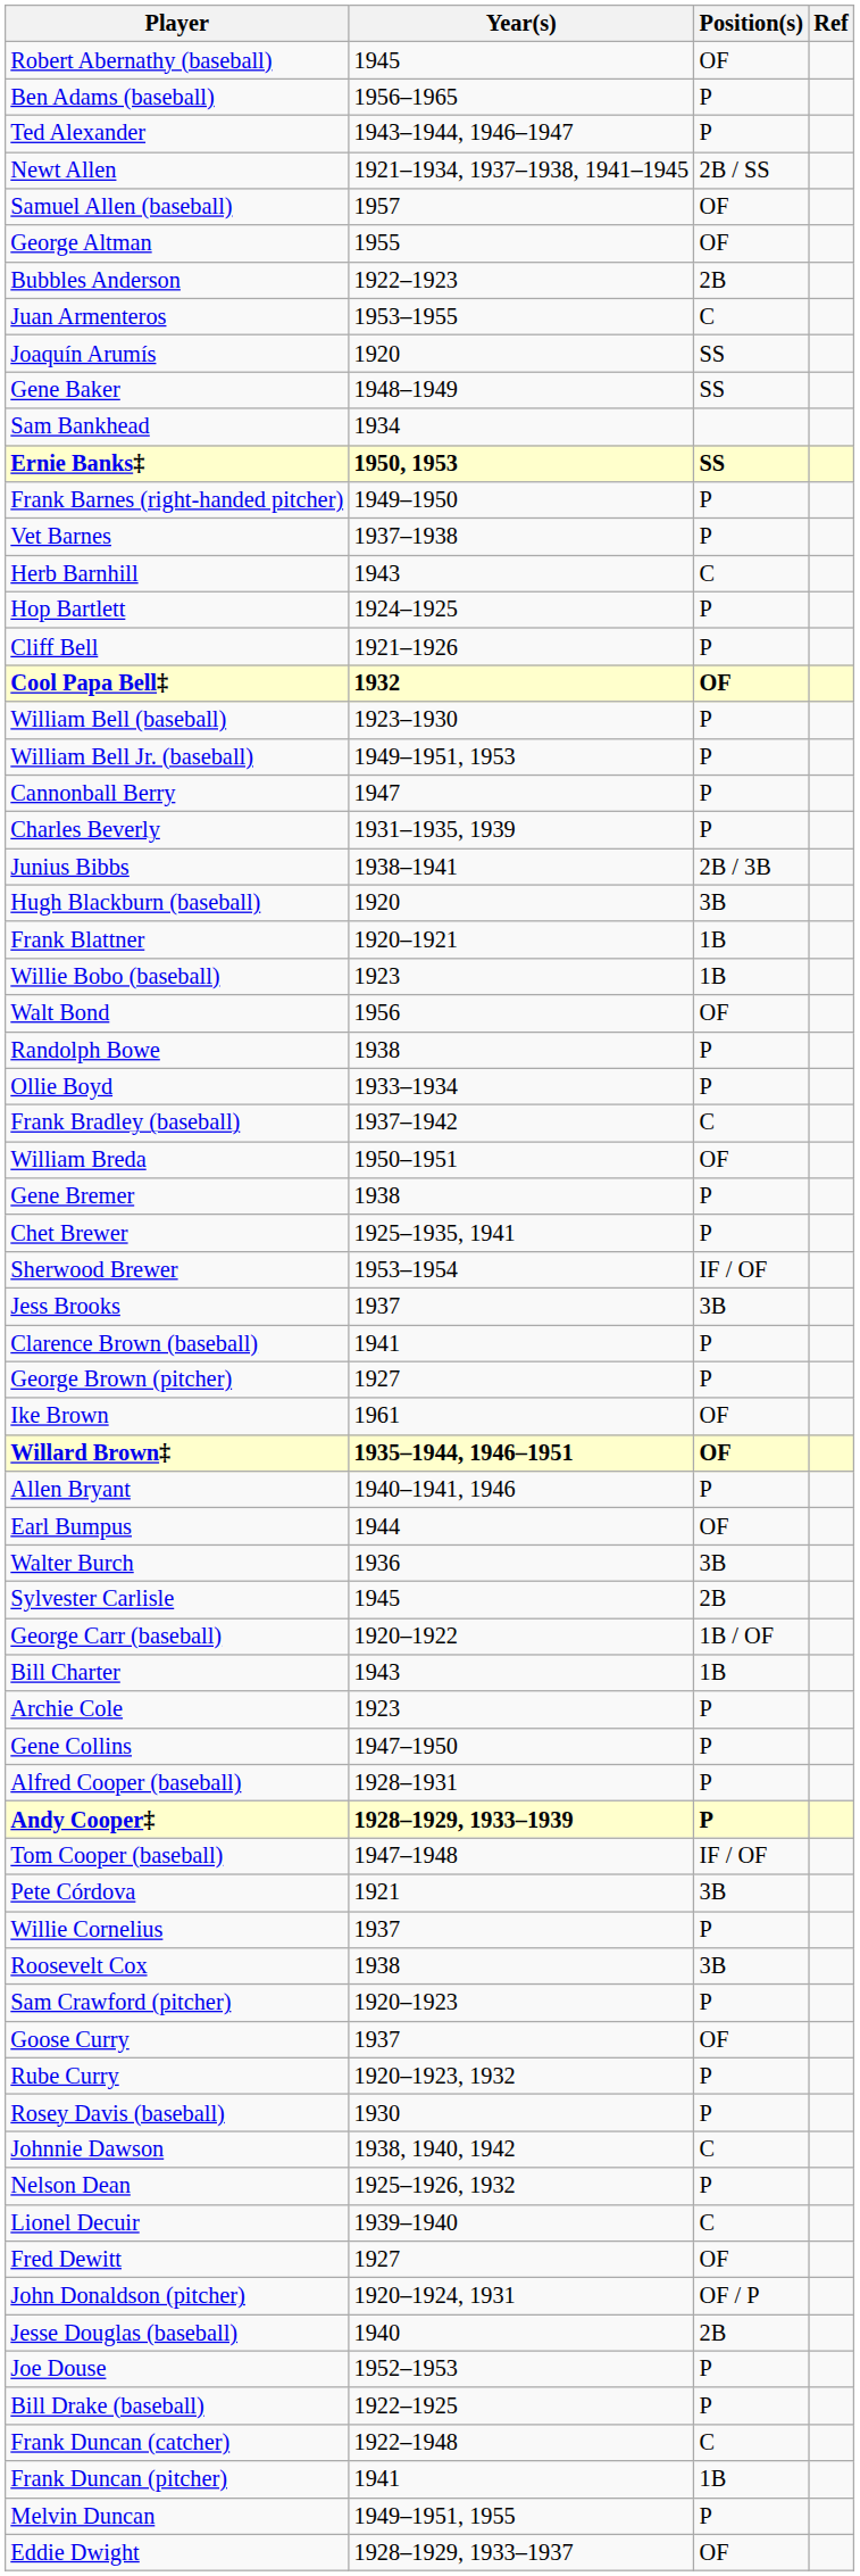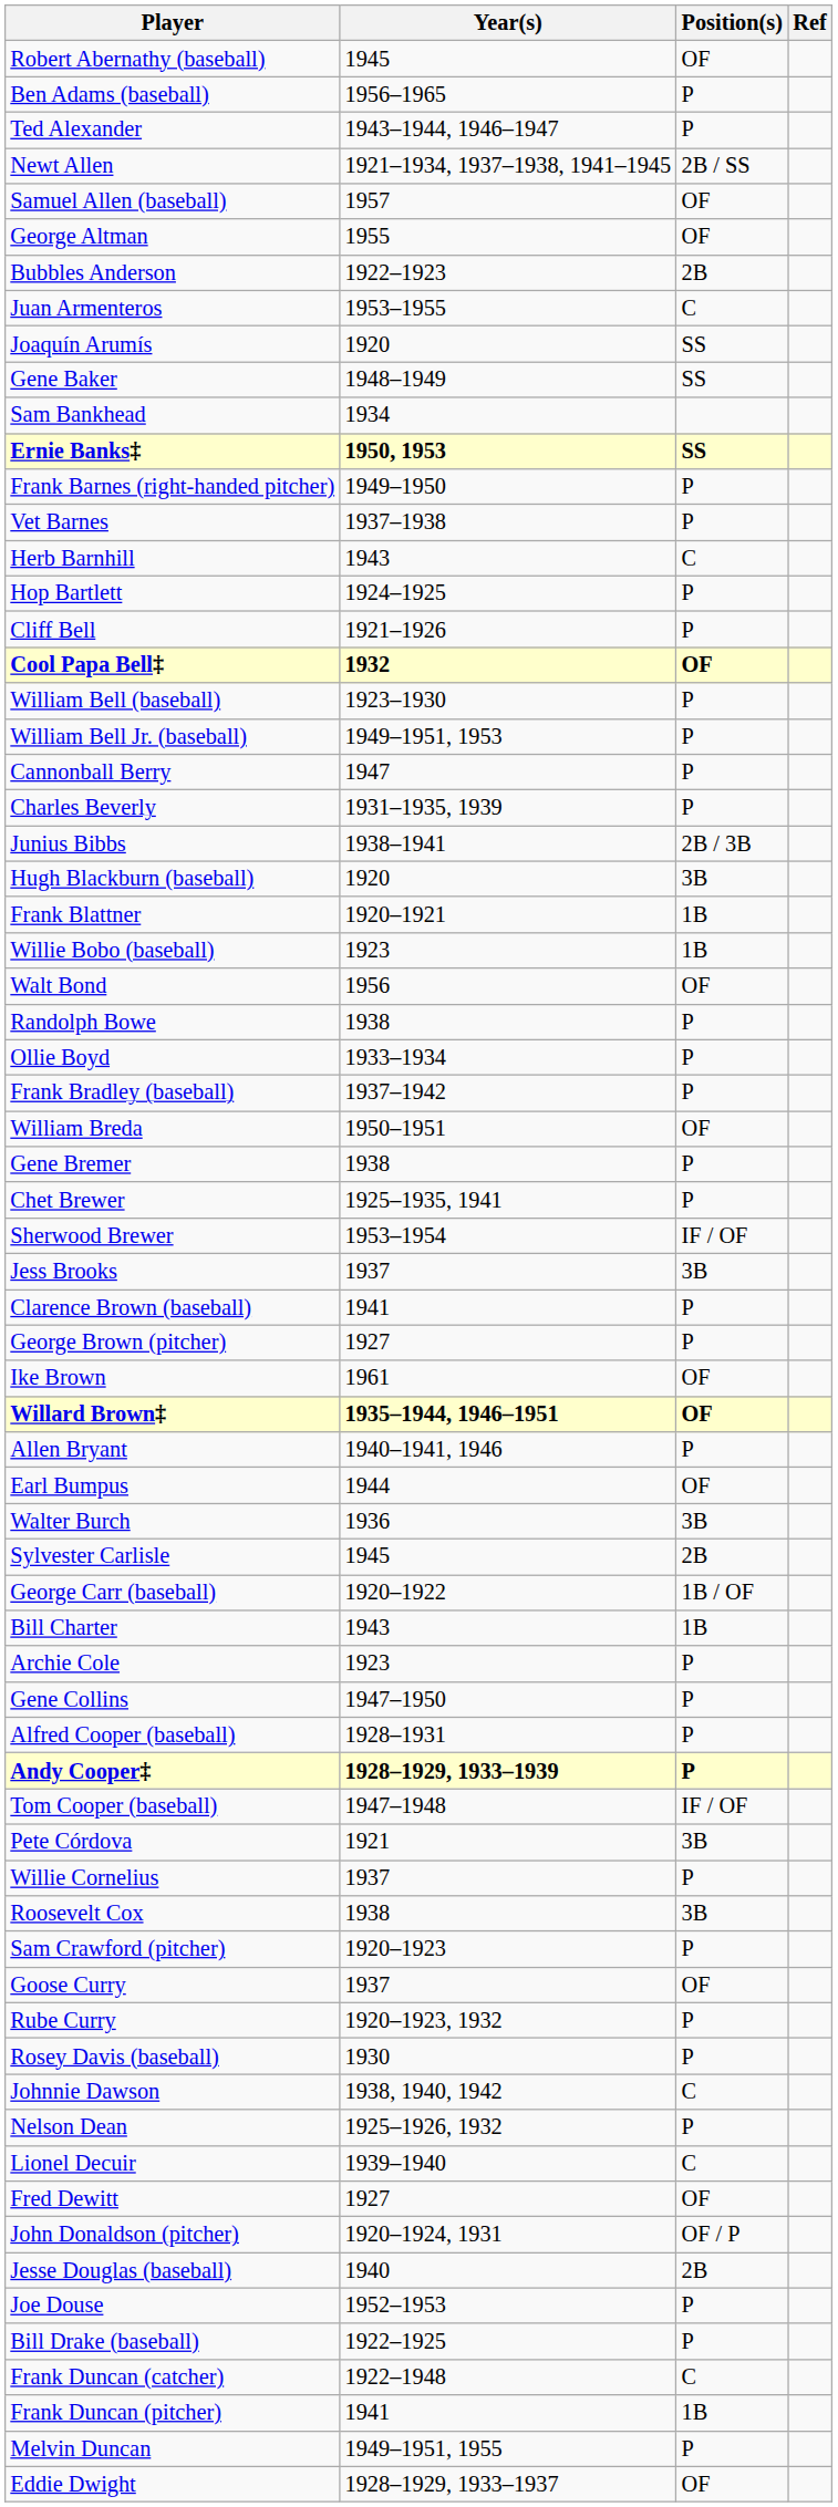Frank Bradley (baseball) | Position(s): C -> P
